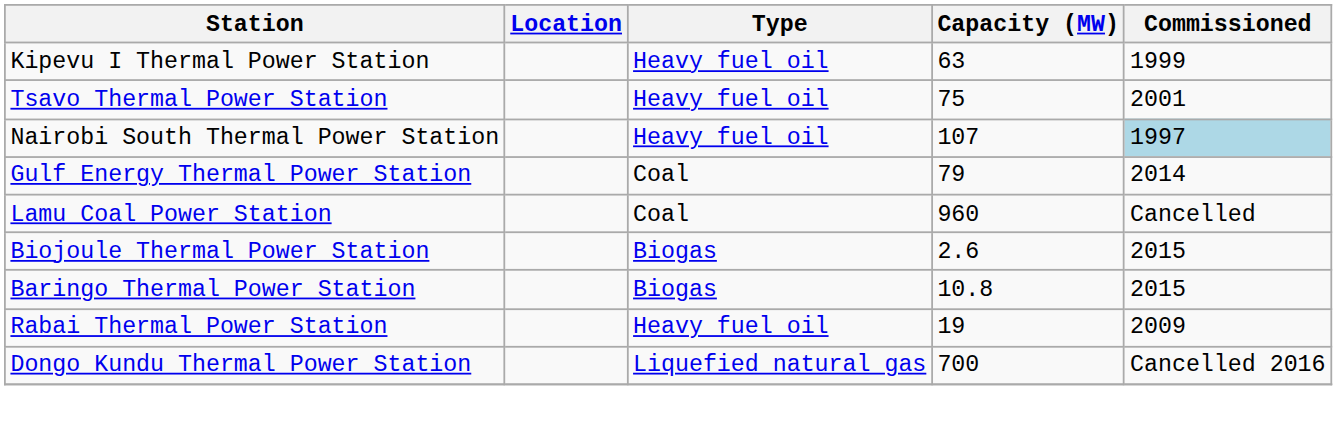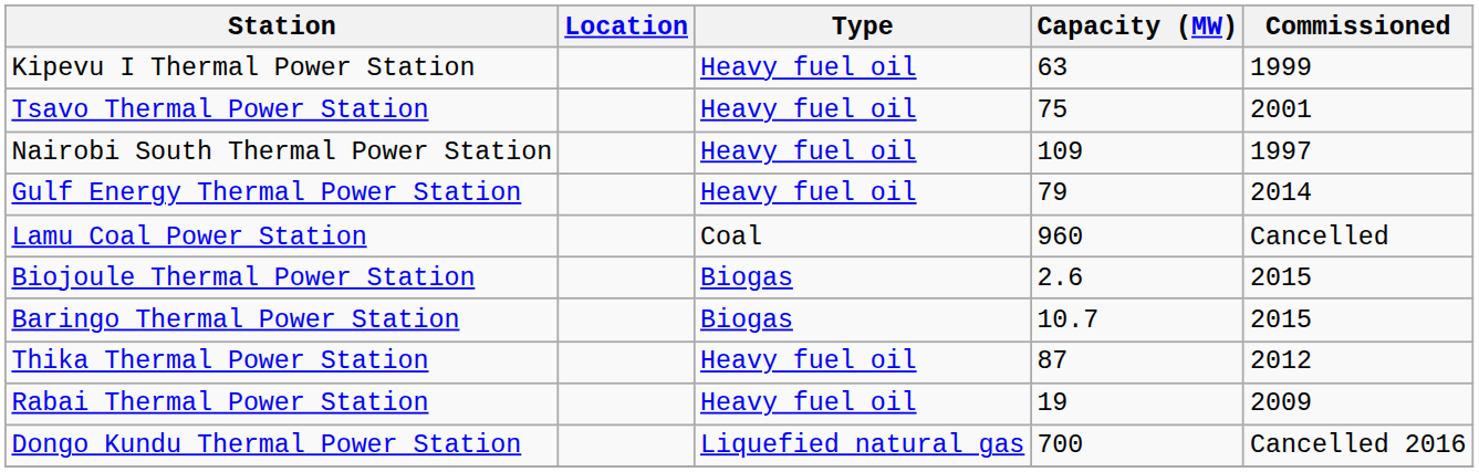Nairobi South Thermal Power Station | Capacity (MW): 107 -> 109
Nairobi South Thermal Power Station | Commissioned: lightblue background -> no background
Gulf Energy Thermal Power Station | Type: Coal -> Heavy fuel oil
Baringo Thermal Power Station | Capacity (MW): 10.8 -> 10.7
+ row: Thika Thermal Power Station | Heavy fuel oil | 87 | 2012
